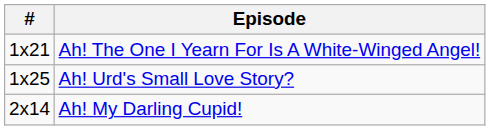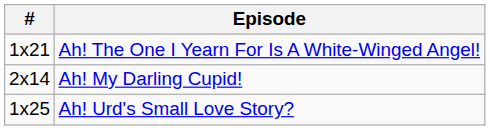rows swapped: Ah! Urd's Small Love Story? <-> Ah! My Darling Cupid!
